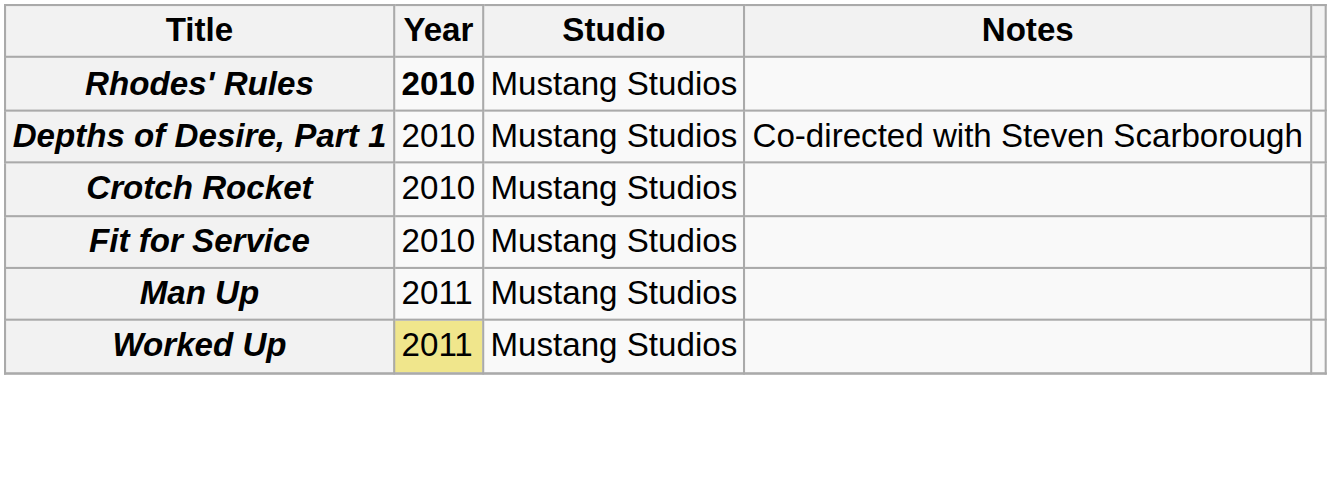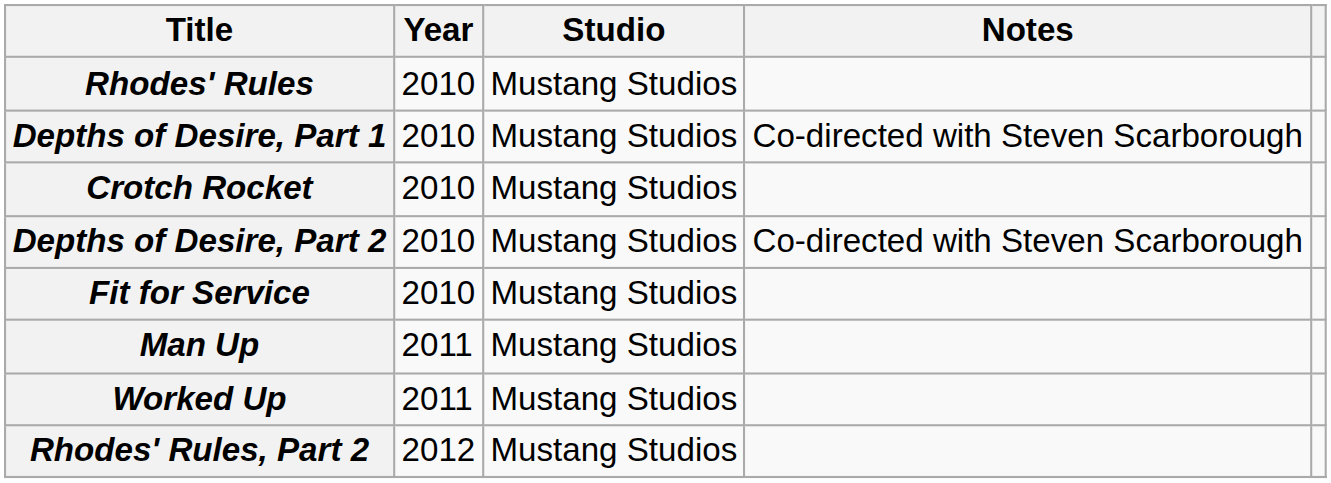Rhodes' Rules | Year: bold -> normal
+ row: Depths of Desire, Part 2 | 2010 | Mustang Studios | Co-directed with Steven Scarborough
Worked Up | Year: khaki background -> no background
+ row: Rhodes' Rules, Part 2 | 2012 | Mustang Studios
